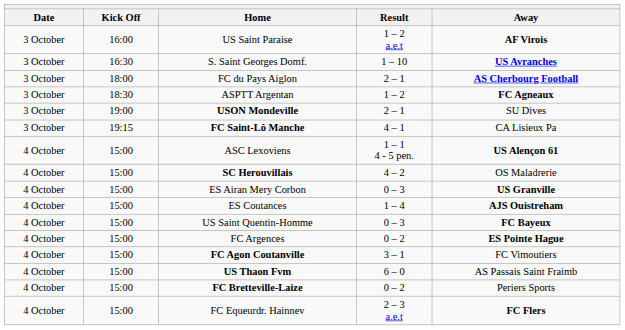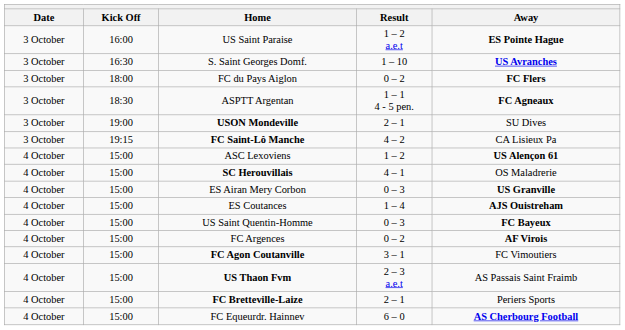US Saint Paraise | Away: AF Virois -> ES Pointe Hague
FC du Pays Aiglon | Result: 2 – 1 -> 0 – 2
FC du Pays Aiglon | Away: AS Cherbourg Football -> FC Flers
ASPTT Argentan | Result: 1 – 2 -> 1 – 1 4 - 5 pen.
FC Saint-Lô Manche | Result: 4 – 1 -> 4 – 2
ASC Lexoviens | Result: 1 – 1 4 - 5 pen. -> 1 – 2
SC Herouvillais | Result: 4 – 2 -> 4 – 1
FC Argences | Away: ES Pointe Hague -> AF Virois
US Thaon Fvm | Result: 6 – 0 -> 2 – 3 a.e.t
FC Bretteville-Laize | Result: 0 – 2 -> 2 – 1
FC Equeurdr. Hainnev | Result: 2 – 3 a.e.t -> 6 – 0
FC Equeurdr. Hainnev | Away: FC Flers -> AS Cherbourg Football
